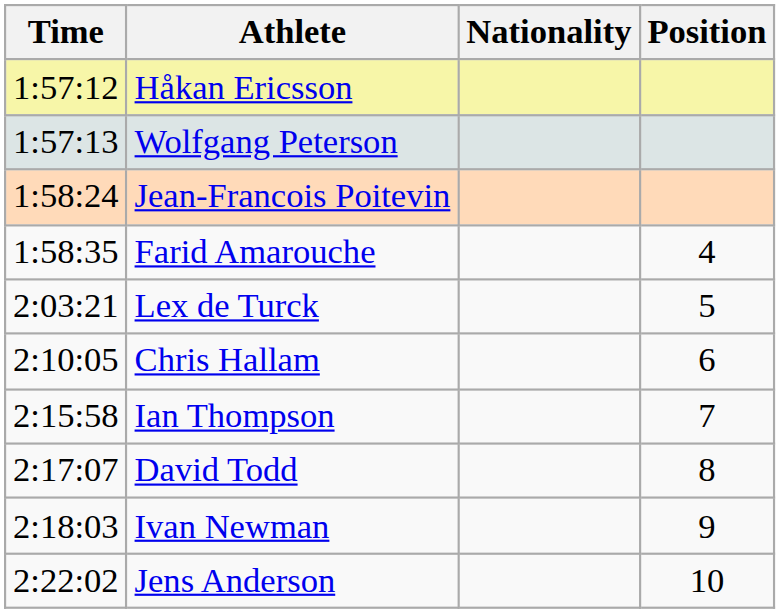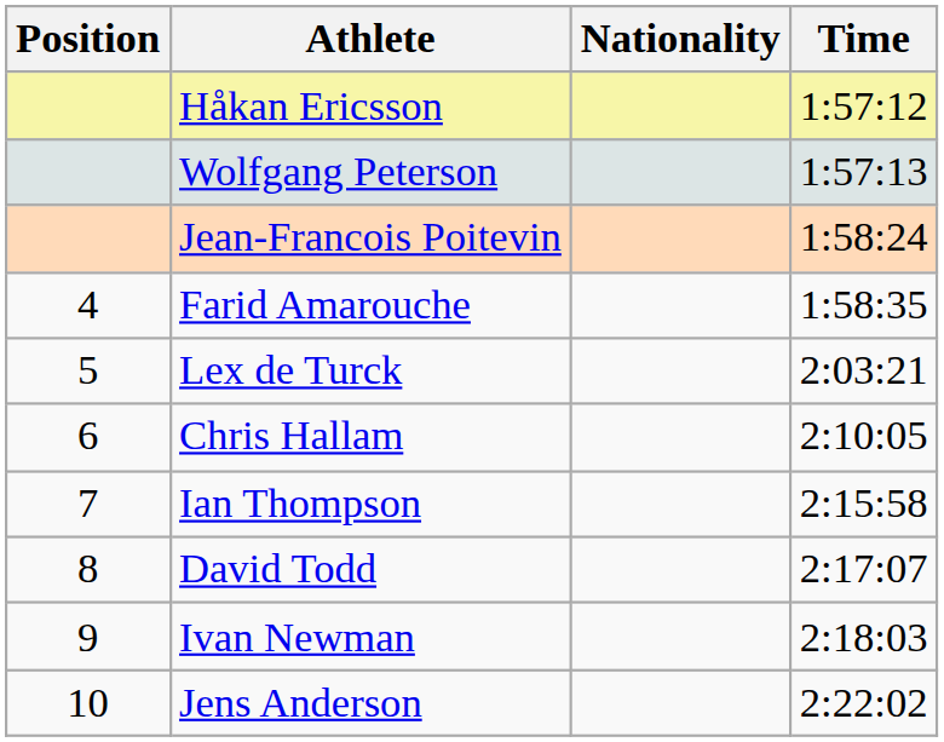columns swapped: Position <-> Time
